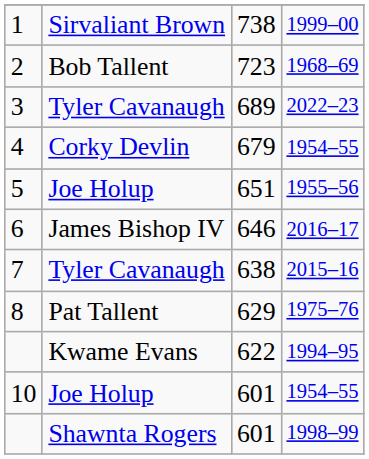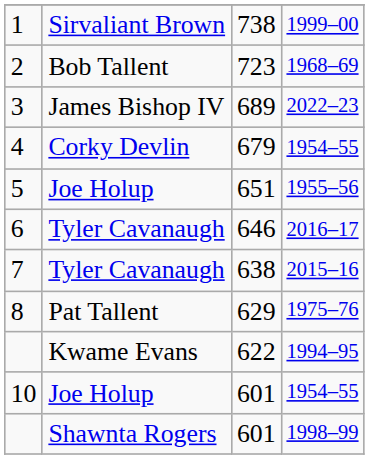3 | column 2: Tyler Cavanaugh -> James Bishop IV
6 | column 2: James Bishop IV -> Tyler Cavanaugh
